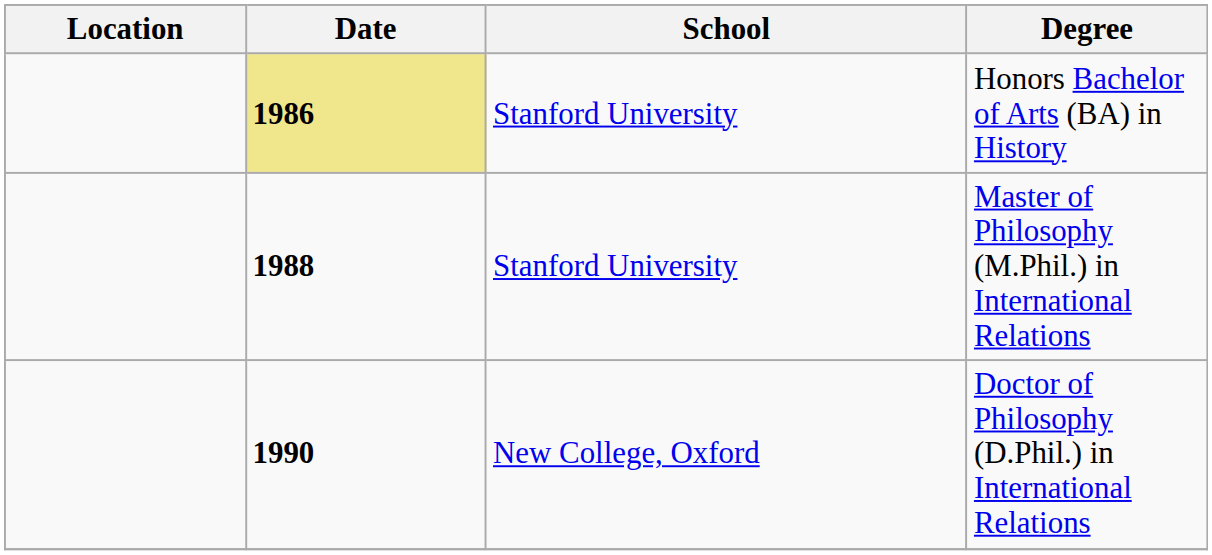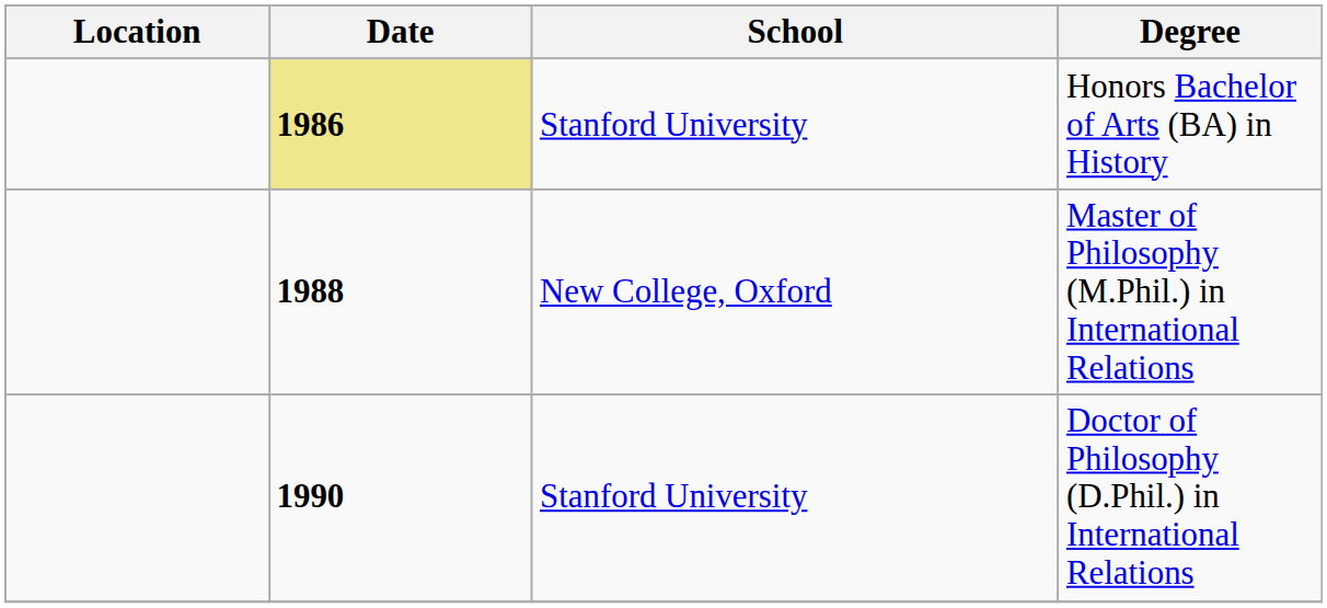Master of Philosophy (M.Phil.) in International Relations | School: Stanford University -> New College, Oxford
Doctor of Philosophy (D.Phil.) in International Relations | School: New College, Oxford -> Stanford University
